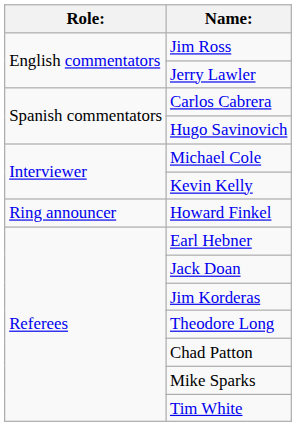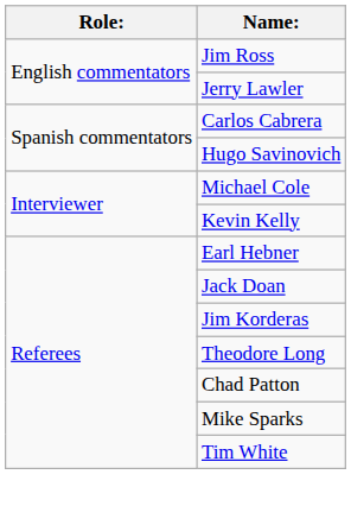- row: Ring announcer | Howard Finkel
